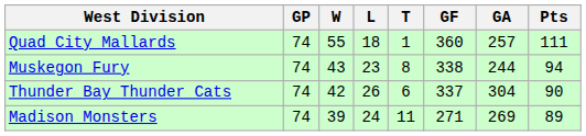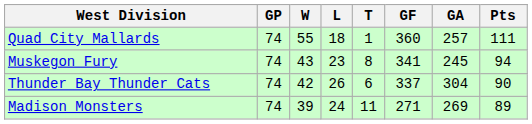Muskegon Fury | GF: 338 -> 341
Muskegon Fury | GA: 244 -> 245
